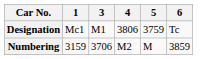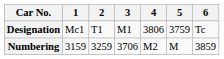+ column: 2 | T1 | 3259
